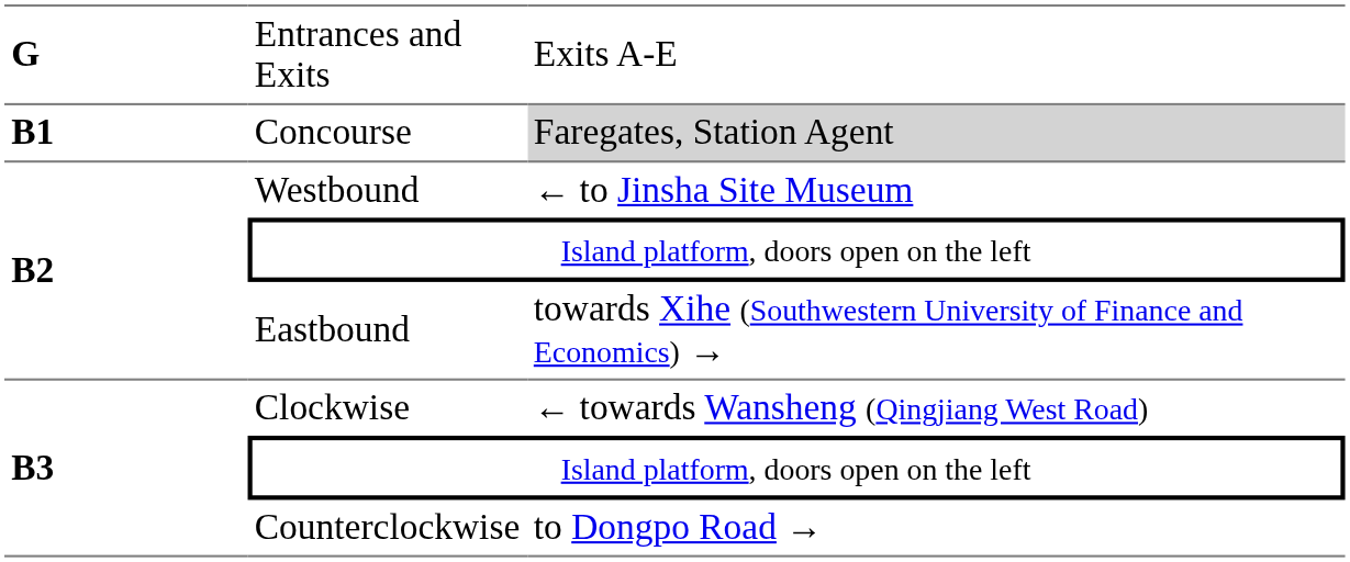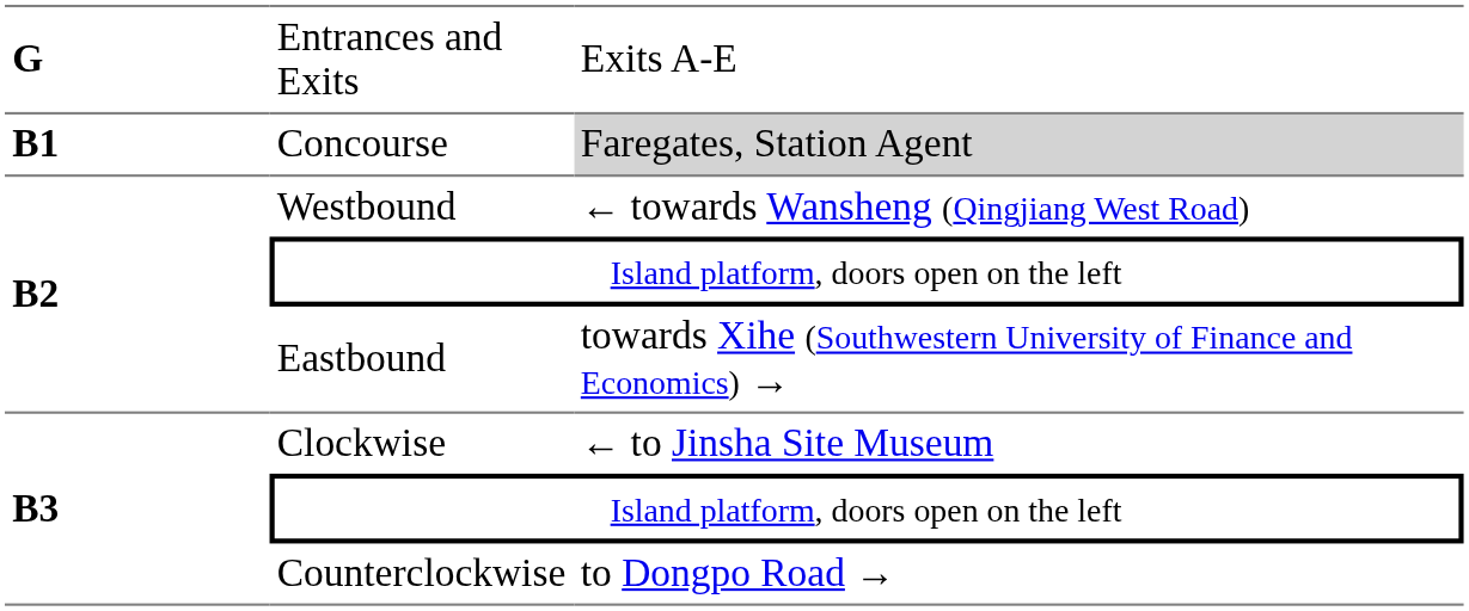Westbound | column 3: ← to Jinsha Site Museum -> ← towards Wansheng (Qingjiang West Road)
Clockwise | column 3: ← towards Wansheng (Qingjiang West Road) -> ← to Jinsha Site Museum
